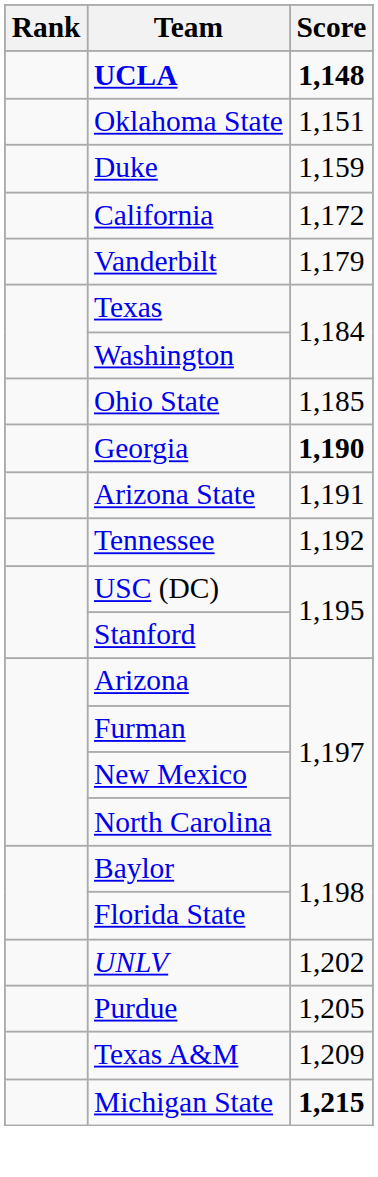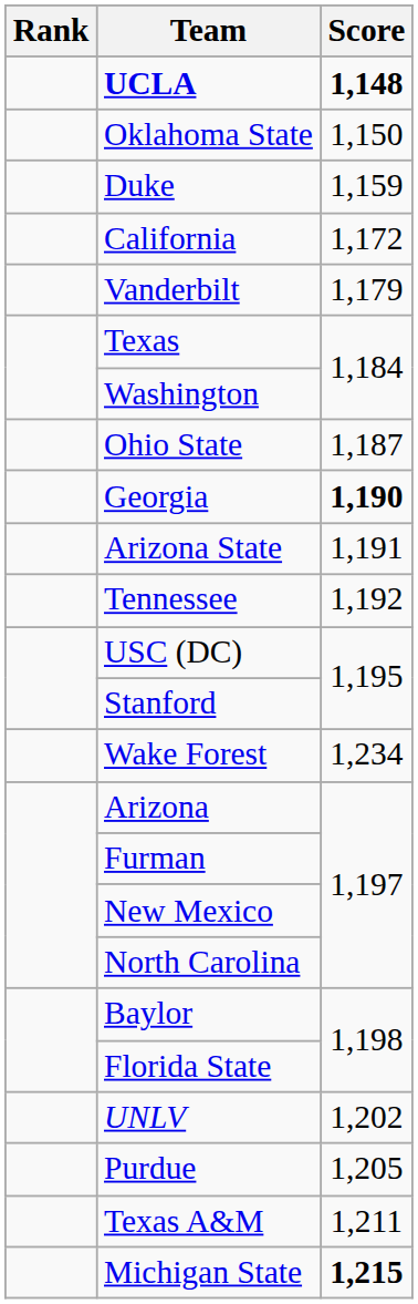Oklahoma State | Score: 1,151 -> 1,150
Ohio State | Score: 1,185 -> 1,187
+ row: Wake Forest | 1,234
Texas A&M | Score: 1,209 -> 1,211
